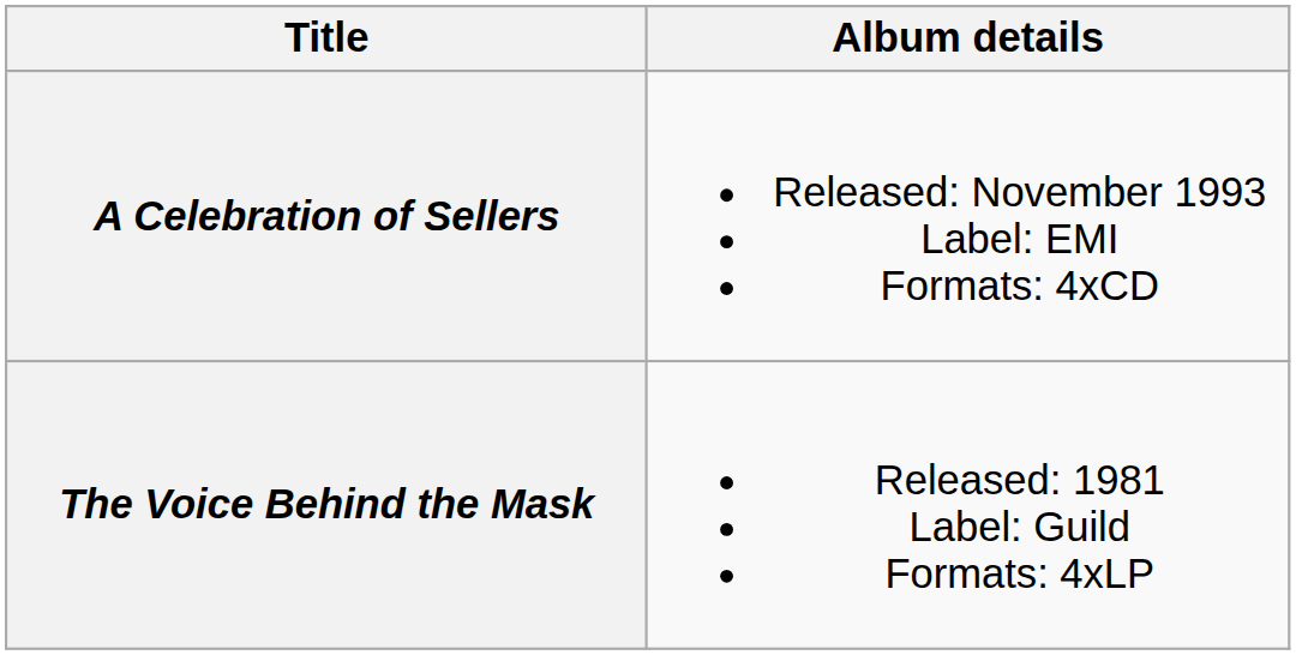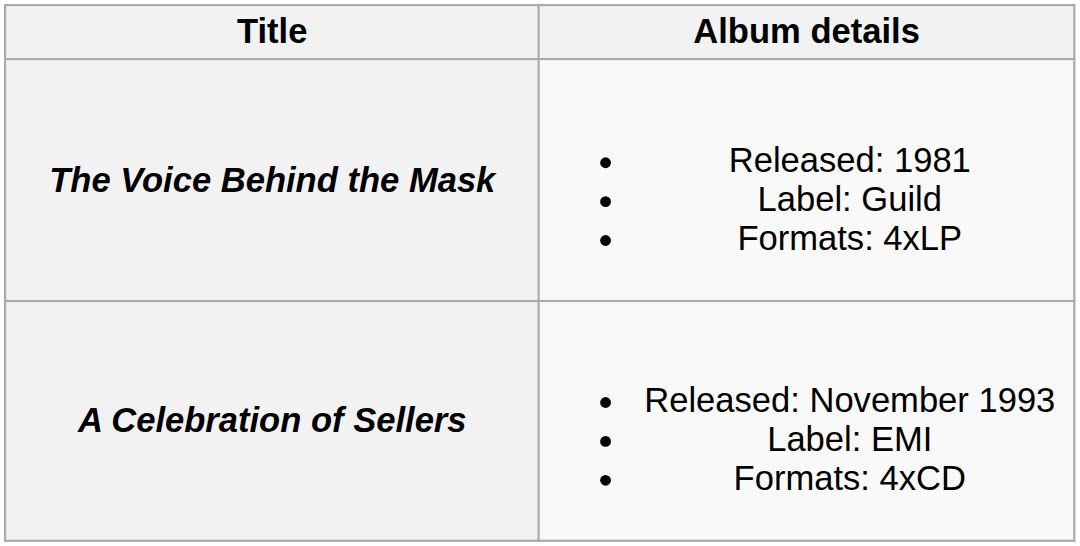rows swapped: The Voice Behind the Mask <-> A Celebration of Sellers
